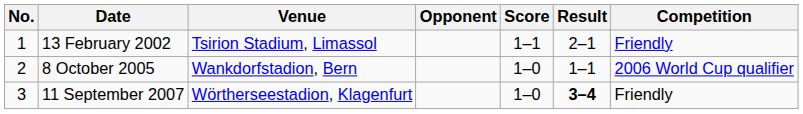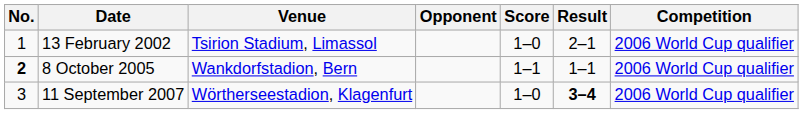13 February 2002 | Score: 1–1 -> 1–0
13 February 2002 | Competition: Friendly -> 2006 World Cup qualifier
8 October 2005 | No.: normal -> bold
8 October 2005 | Score: 1–0 -> 1–1
11 September 2007 | Competition: Friendly -> 2006 World Cup qualifier
